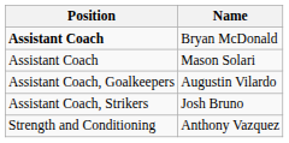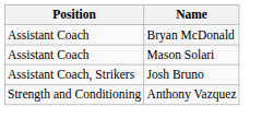Bryan McDonald | Position: bold -> normal
- row: Assistant Coach, Goalkeepers | Augustin Vilardo
